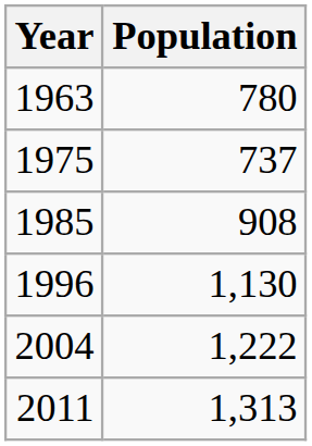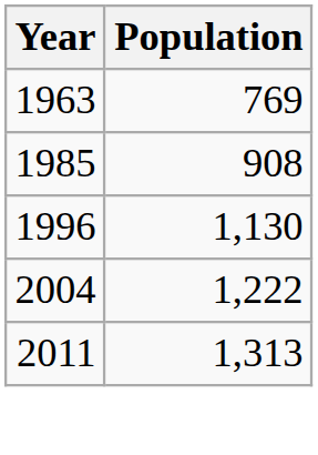1963 | Population: 780 -> 769
- row: 1975 | 737
